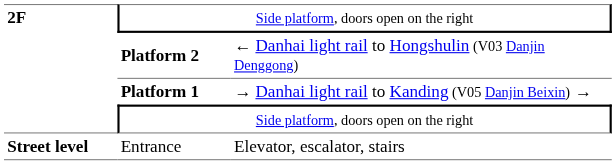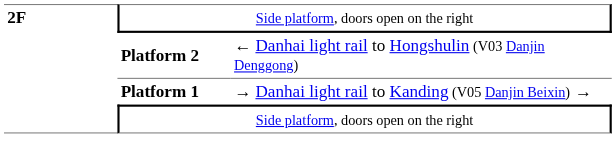- row: Street level | Entrance | Elevator, escalator, stairs
